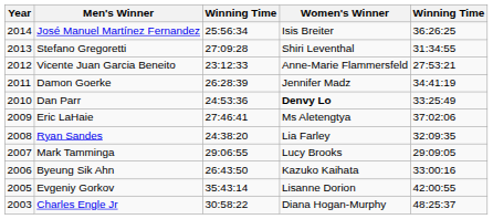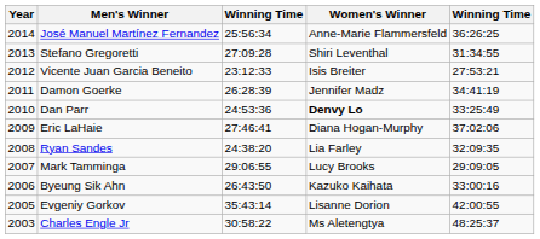José Manuel Martínez Fernandez | Women's Winner: Isis Breiter -> Anne-Marie Flammersfeld
Vicente Juan Garcia Beneito | Women's Winner: Anne-Marie Flammersfeld -> Isis Breiter
Eric LaHaie | Women's Winner: Ms Aletengtya -> Diana Hogan-Murphy
Charles Engle Jr | Women's Winner: Diana Hogan-Murphy -> Ms Aletengtya
